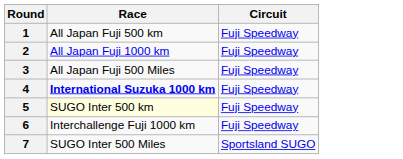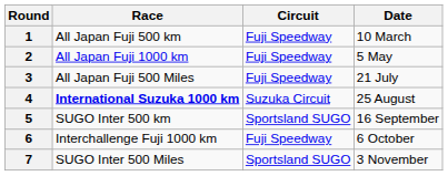+ column: Date | 10 March | 5 May | 21 July | 25 August | 16 September | 6 October | 3 November
4 | Circuit: Fuji Speedway -> Suzuka Circuit
5 | Race: lightyellow background -> no background
5 | Circuit: Fuji Speedway -> Sportsland SUGO
